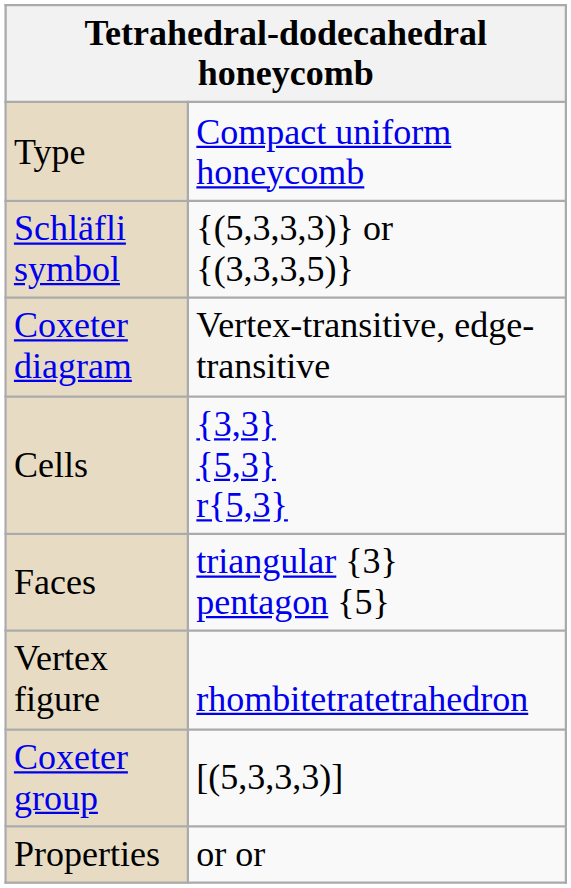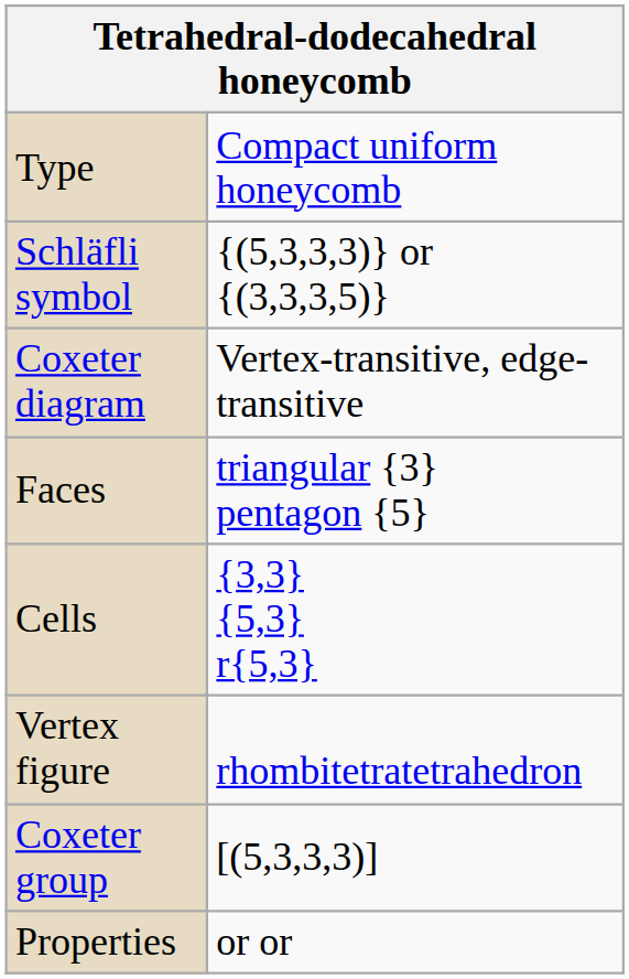rows swapped: Cells <-> Faces
